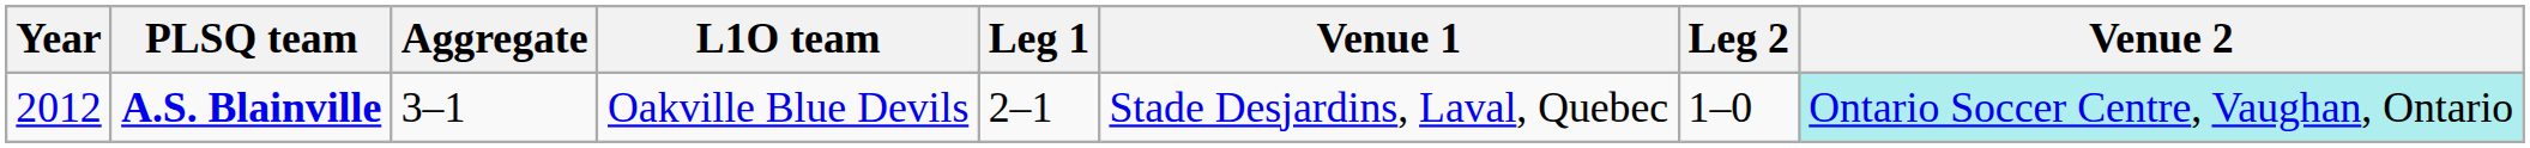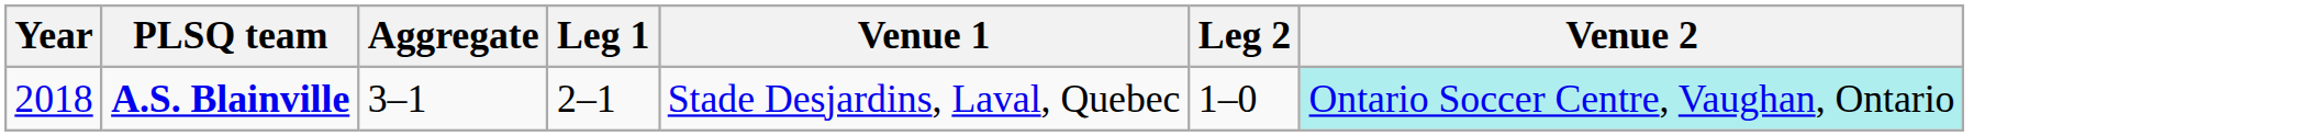- column: L1O team | Oakville Blue Devils
A.S. Blainville | Year: 2012 -> 2018
